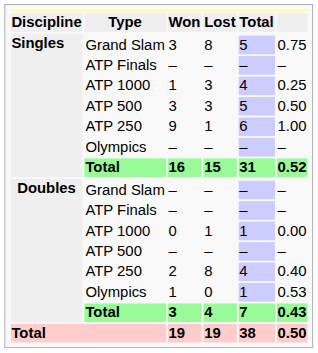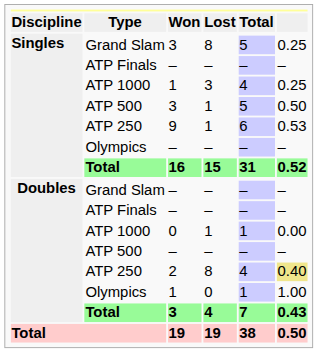Grand Slam / 3 | column 6: 0.75 -> 0.25
ATP 500 / 3 | Lost: 3 -> 1
9 | column 6: 1.00 -> 0.53
2 | column 6: no background -> khaki background
Olympics / 1 | column 6: 0.53 -> 1.00
